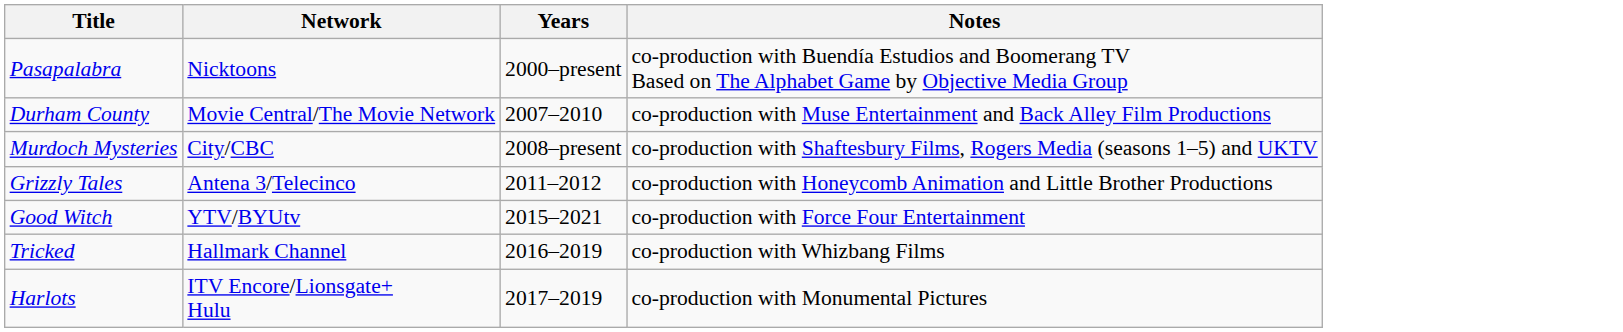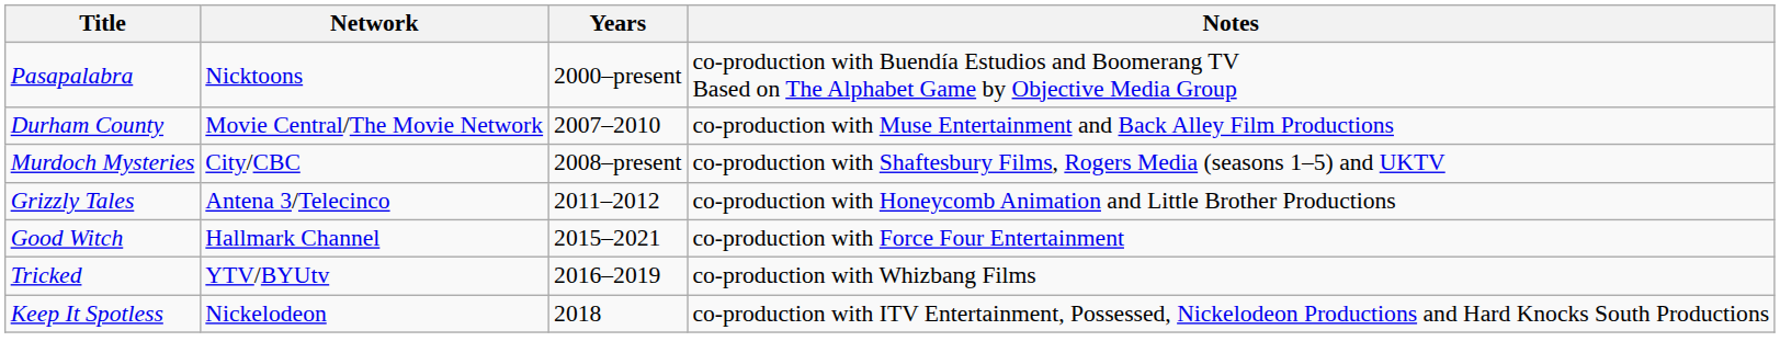Good Witch | Network: YTV/BYUtv -> Hallmark Channel
Tricked | Network: Hallmark Channel -> YTV/BYUtv
- row: Harlots | ITV Encore/Lionsgate+ Hulu | 2017–2019 | co-production with Monumental Pictures
+ row: Keep It Spotless | Nickelodeon | 2018 | co-production with ITV Entertainment, Possessed, Nickelodeon Productions and Hard Knocks South Productions
